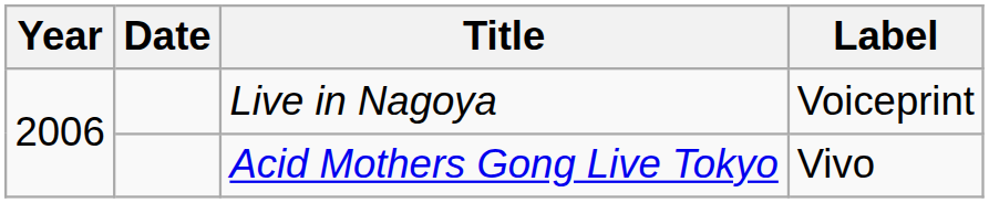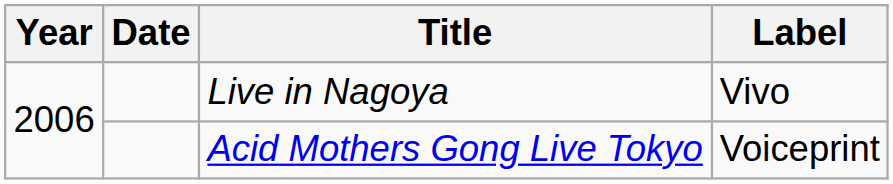Live in Nagoya | Label: Voiceprint -> Vivo
Acid Mothers Gong Live Tokyo | Label: Vivo -> Voiceprint
